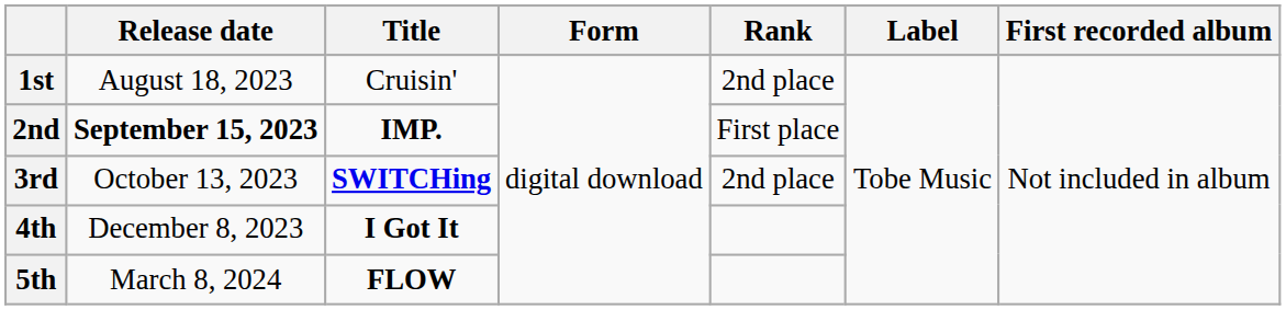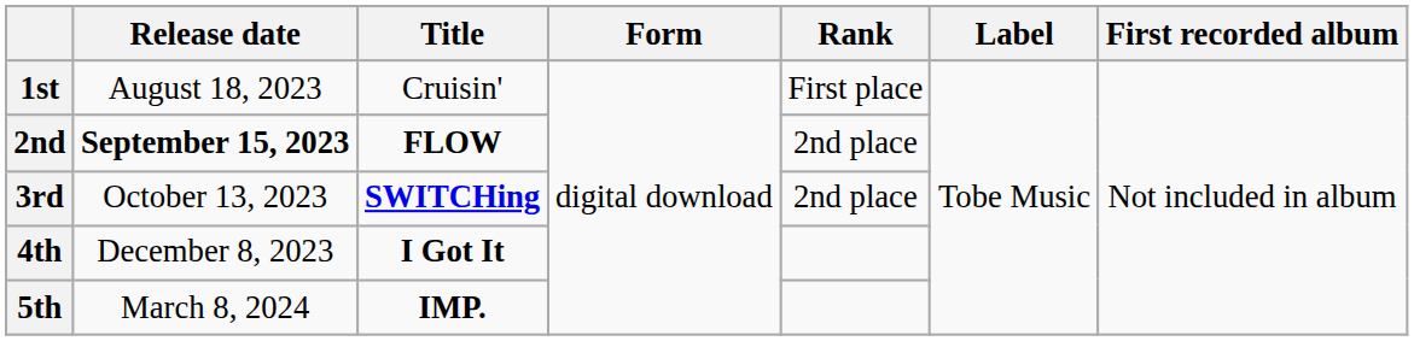1st | Rank: 2nd place -> First place
2nd | Title: IMP. -> FLOW
2nd | Rank: First place -> 2nd place
5th | Title: FLOW -> IMP.
